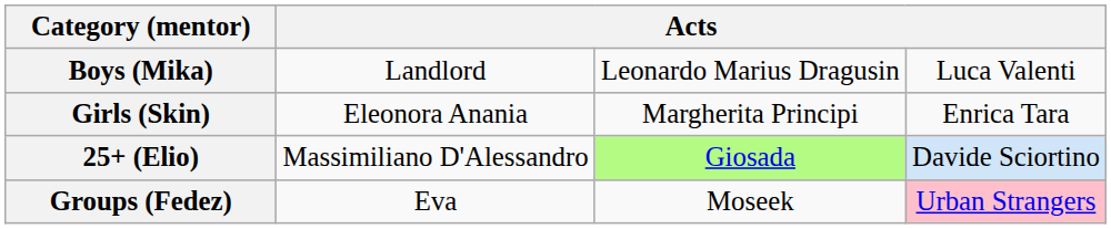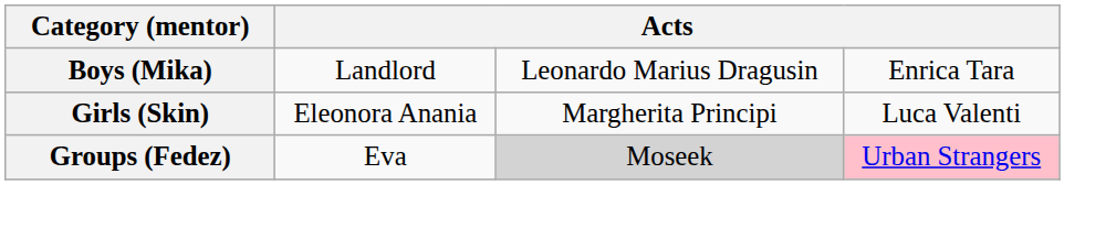Boys (Mika) | column 4: Luca Valenti -> Enrica Tara
Girls (Skin) | column 4: Enrica Tara -> Luca Valenti
- row: 25+ (Elio) | Massimiliano D'Alessandro | Giosada | Davide Sciortino
Groups (Fedez) | column 3: no background -> lightgrey background
